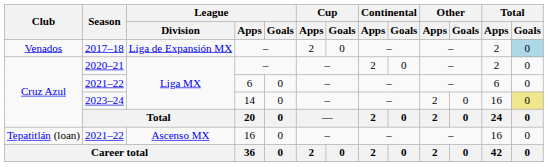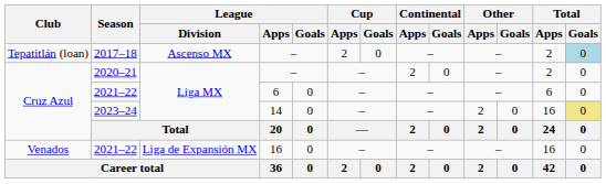2017–18 | Club: Venados -> Tepatitlán (loan)
2017–18 | League / Division: Liga de Expansión MX -> Ascenso MX
2021–22 / 16 | Club: Tepatitlán (loan) -> Venados
2021–22 / 16 | League / Division: Ascenso MX -> Liga de Expansión MX
